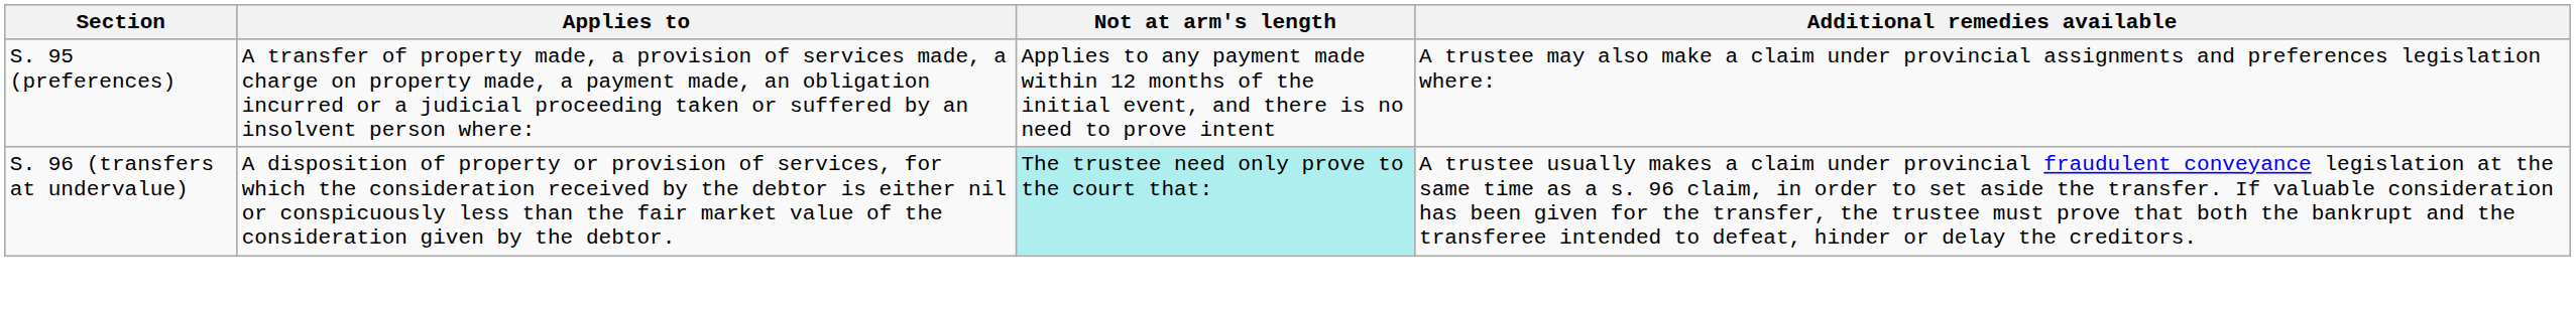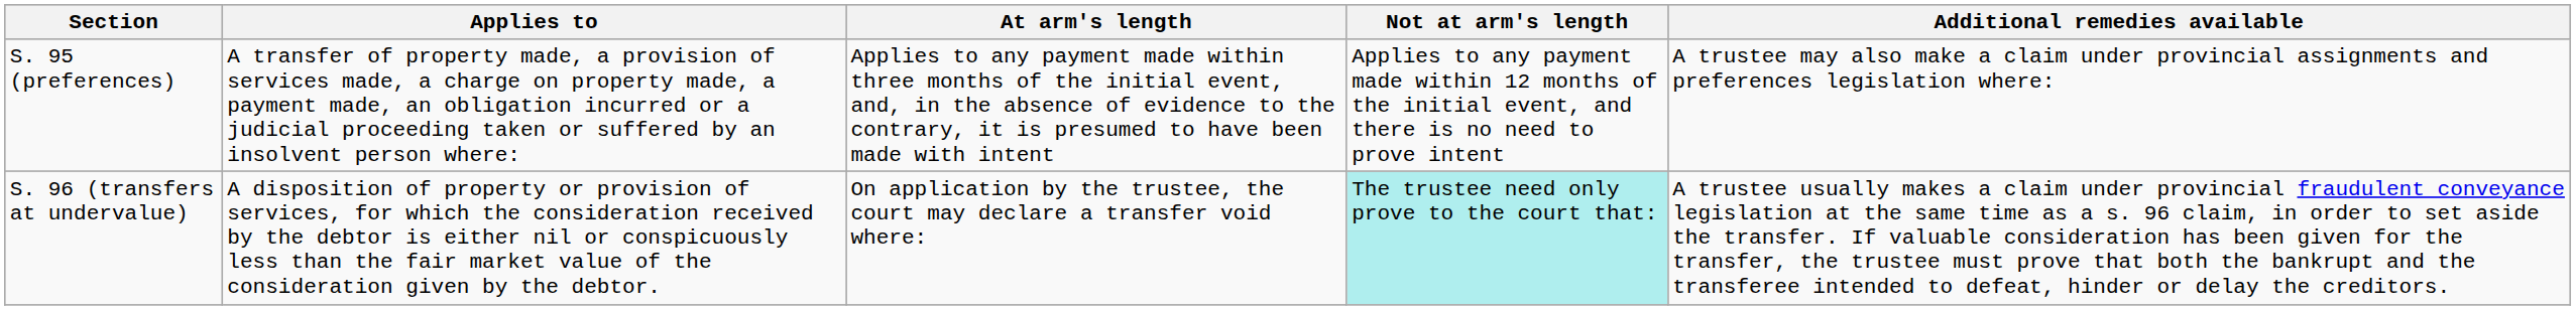+ column: At arm's length | Applies to any payment made within three months of the initial event, and, in the absence of evidence to the contrary, it is presumed to have been made with intent | On application by the trustee, the court may declare a transfer void where:
